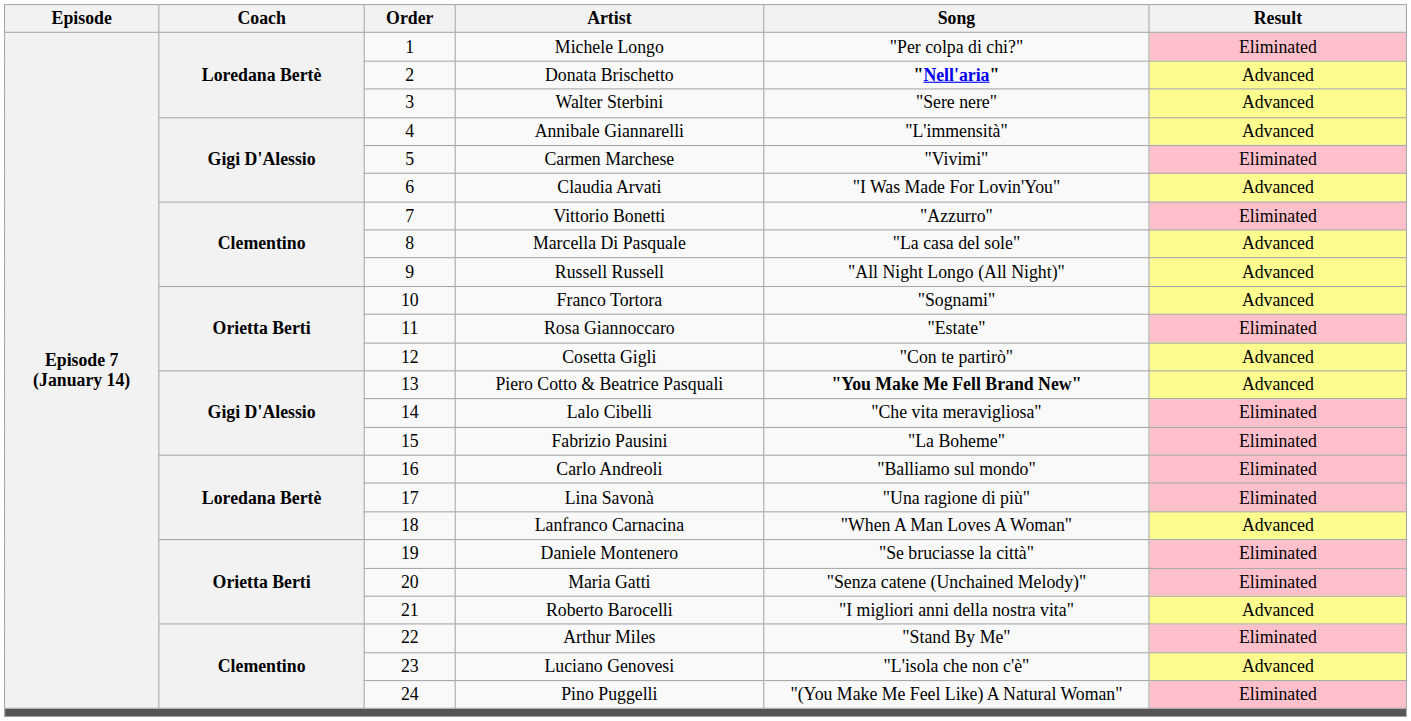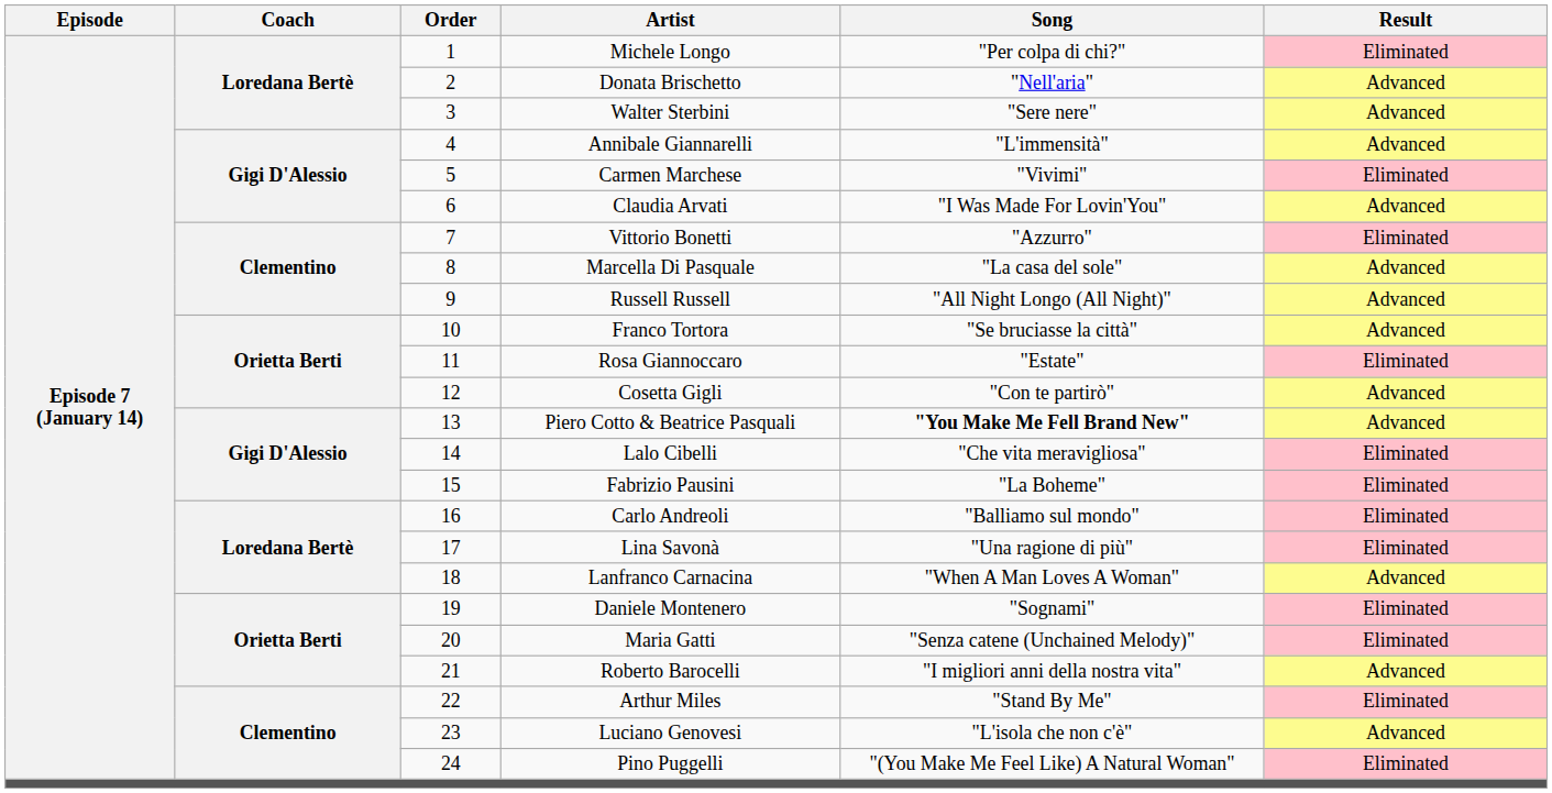Donata Brischetto | Song: bold -> normal
Franco Tortora | Song: "Sognami" -> "Se bruciasse la città"
Daniele Montenero | Song: "Se bruciasse la città" -> "Sognami"
